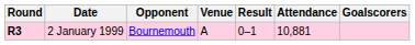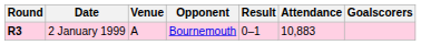columns swapped: Opponent <-> Venue
2 January 1999 | Attendance: 10,881 -> 10,883
